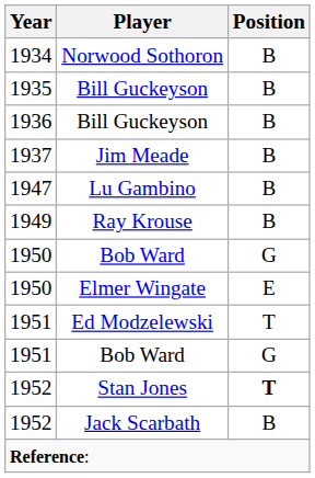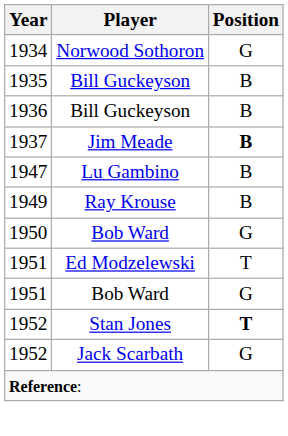Norwood Sothoron | Position: B -> G
Jim Meade | Position: normal -> bold
- row: 1950 | Elmer Wingate | E
Jack Scarbath | Position: B -> G
